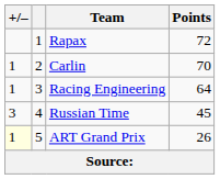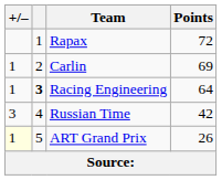Carlin | Points: 70 -> 69
Racing Engineering | column 2: normal -> bold
Russian Time | Points: 45 -> 42
